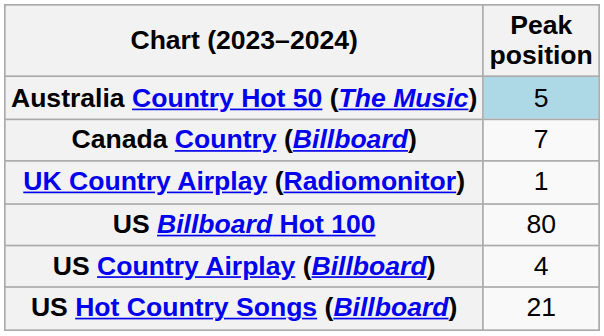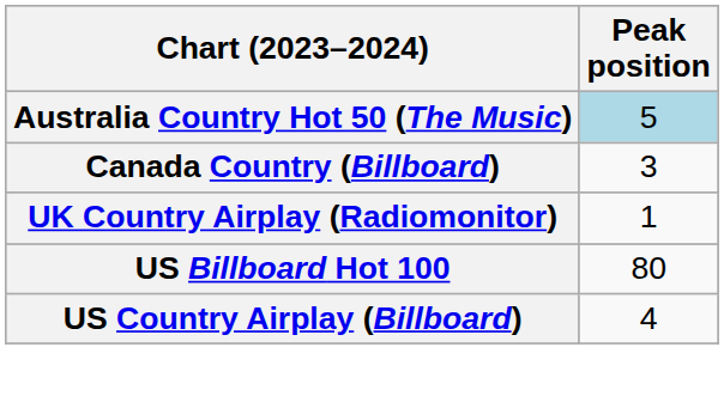Canada Country (Billboard) | Peak position: 7 -> 3
- row: US Hot Country Songs (Billboard) | 21
